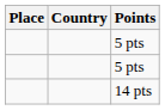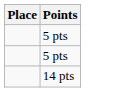- column: Country
